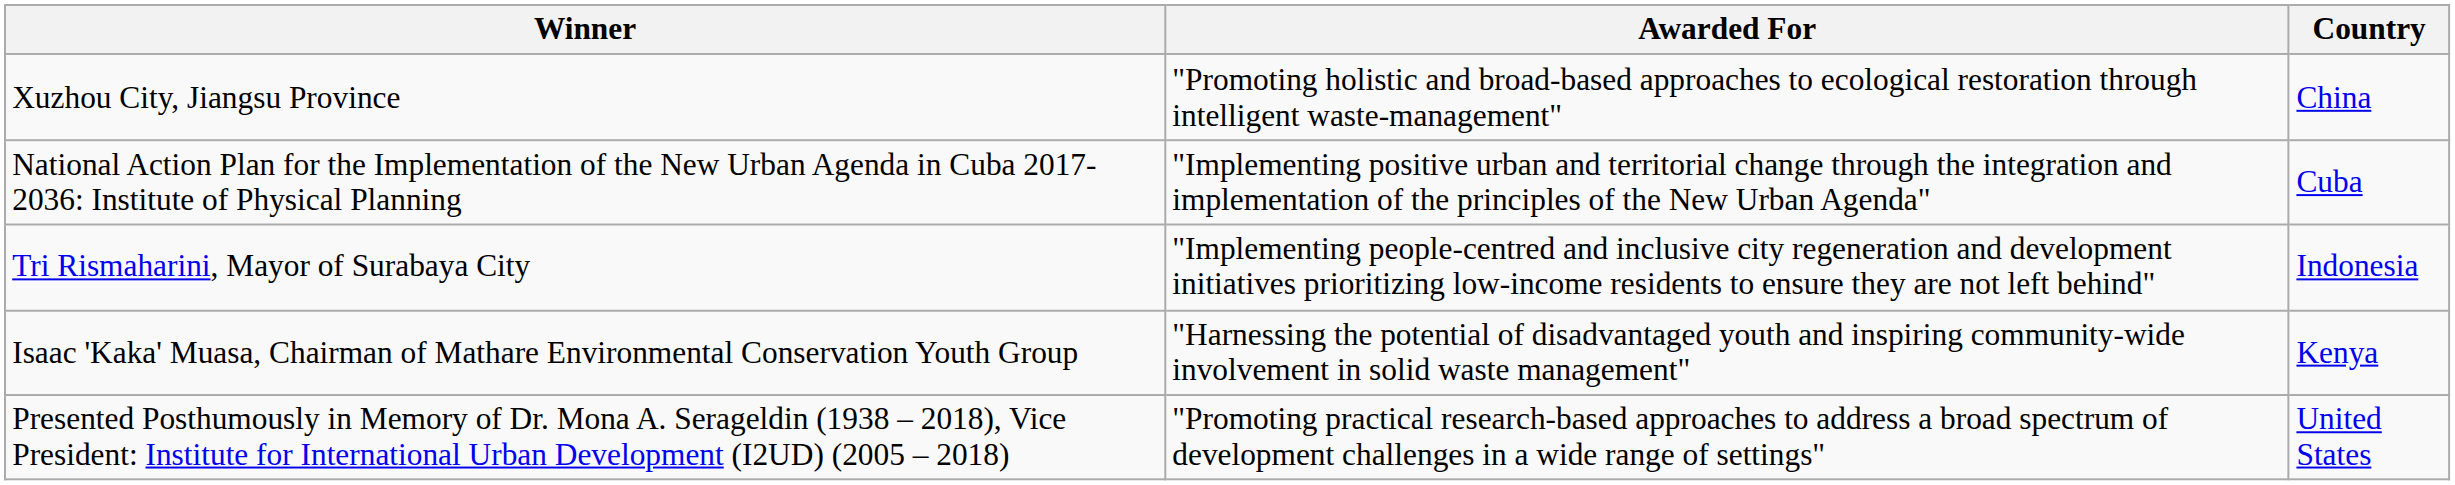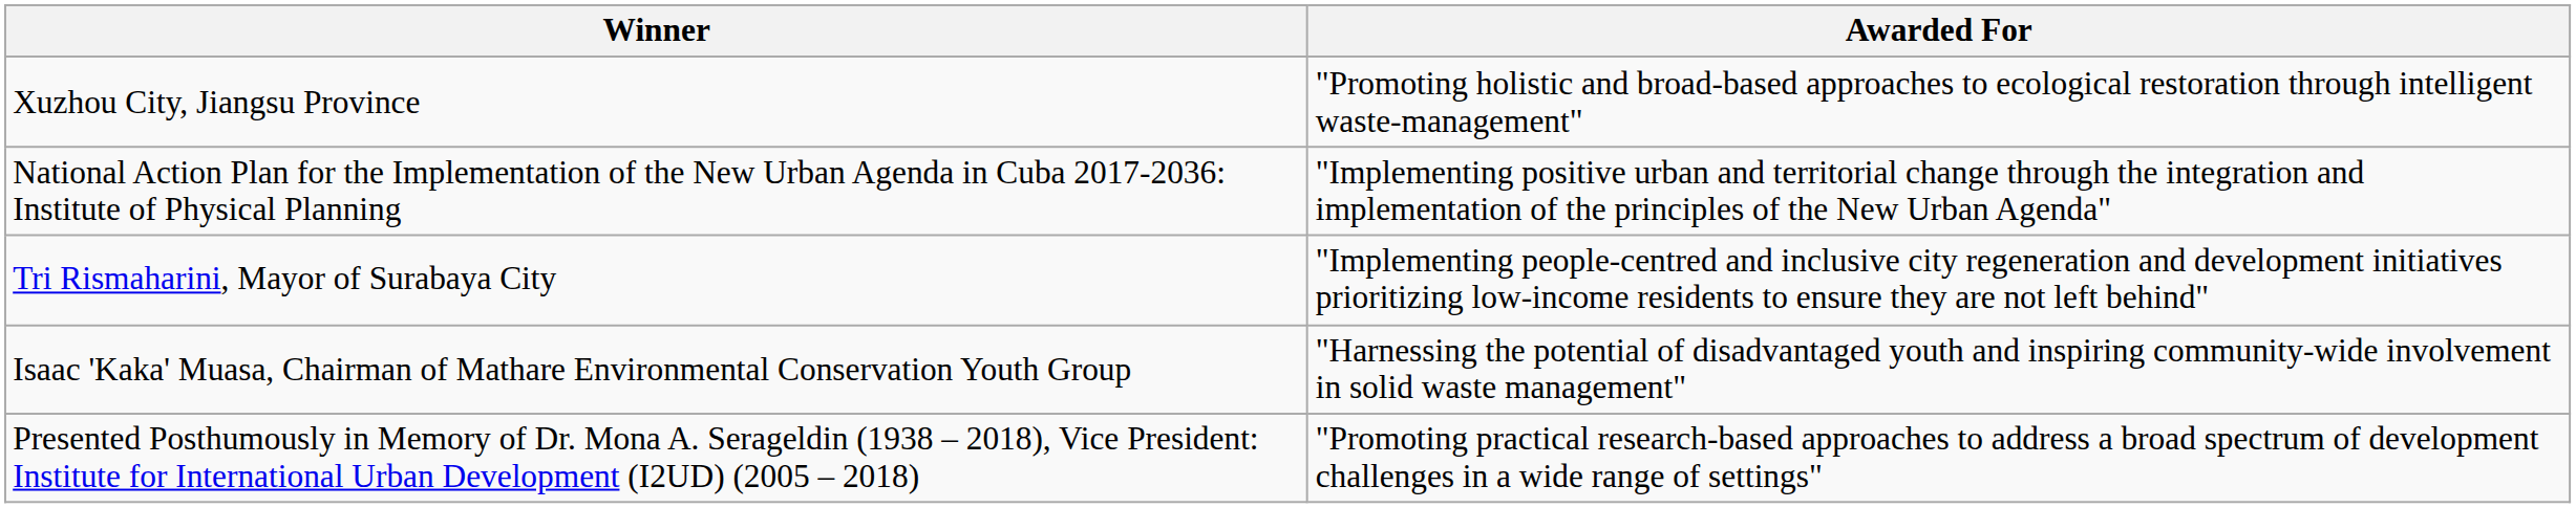- column: Country | China | Cuba | Indonesia | Kenya | United States
